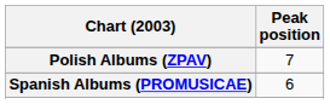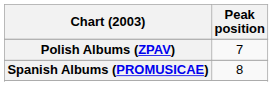Spanish Albums (PROMUSICAE) | Peak position: 6 -> 8
